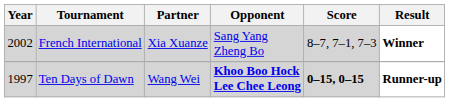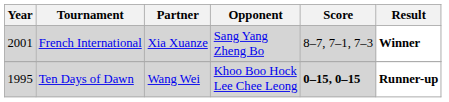French International | Year: 2002 -> 2001
Ten Days of Dawn | Year: 1997 -> 1995
Ten Days of Dawn | Opponent: bold -> normal
